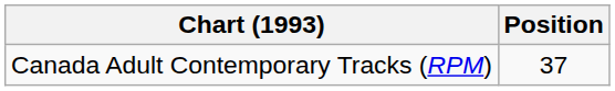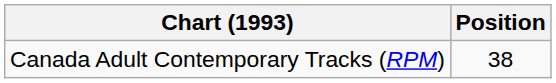Canada Adult Contemporary Tracks (RPM) | Position: 37 -> 38
